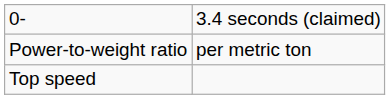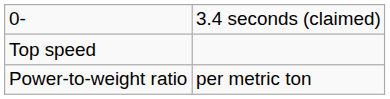rows swapped: Top speed <-> Power-to-weight ratio
